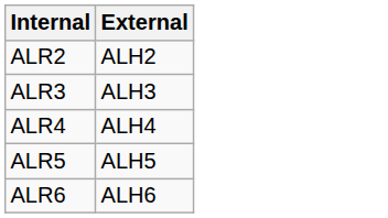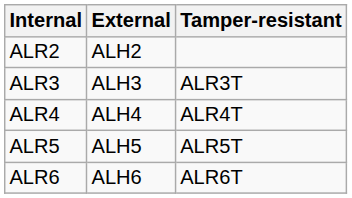+ column: Tamper-resistant | ALR3T | ALR4T | ALR5T | ALR6T
